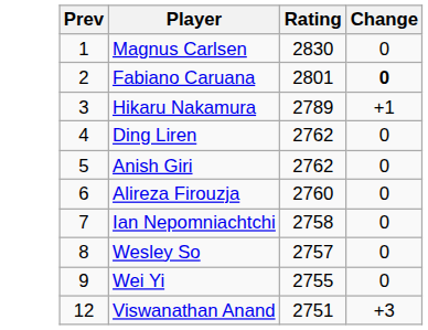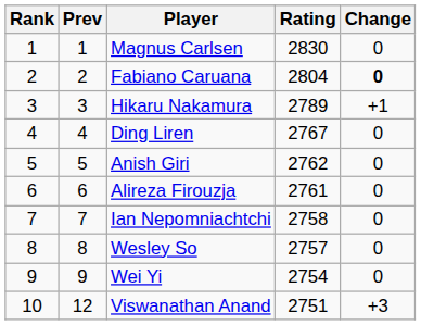+ column: Rank | 1 | 2 | 3 | 4 | 5 | 6 | 7 | 8 | 9 | 10
Fabiano Caruana | Rating: 2801 -> 2804
Ding Liren | Rating: 2762 -> 2767
Alireza Firouzja | Rating: 2760 -> 2761
Wei Yi | Rating: 2755 -> 2754
